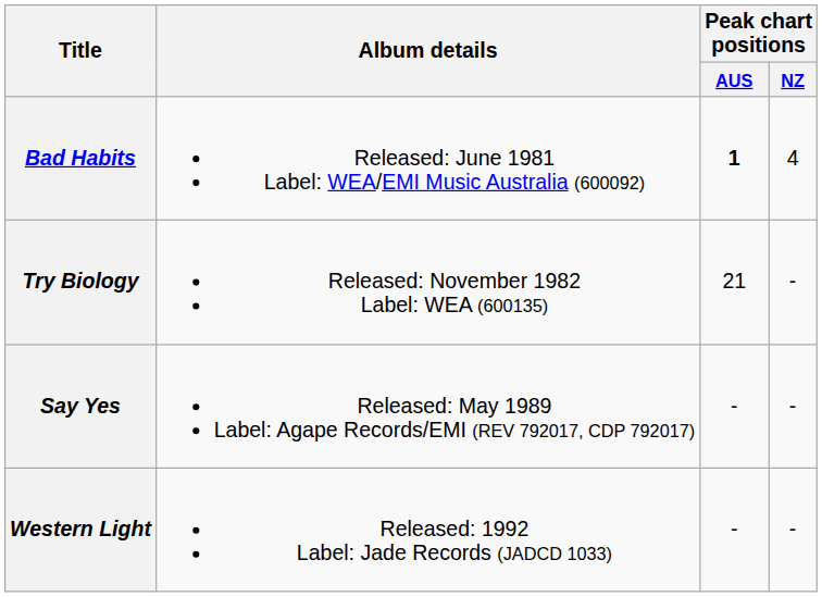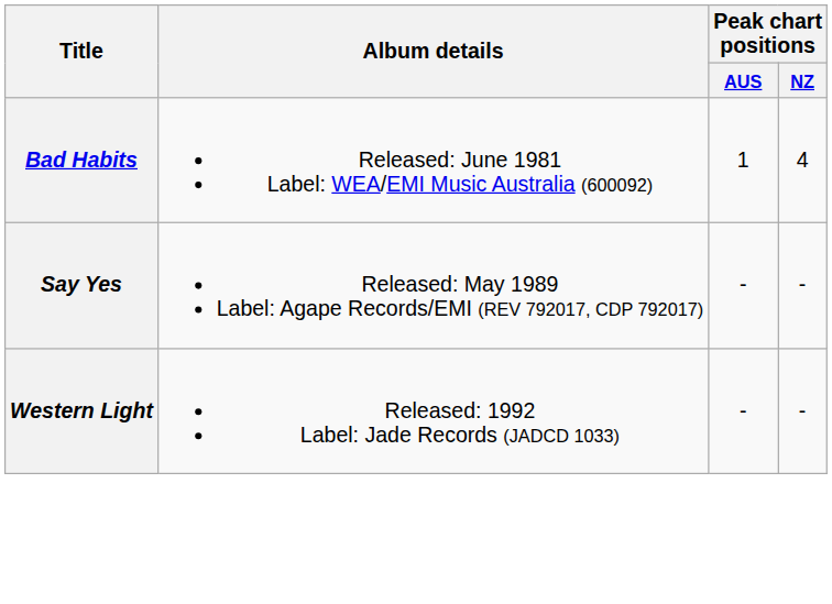Bad Habits | Peak chart positions / AUS: bold -> normal
- row: Try Biology | Released: November 1982 Label: WEA (600135) | 21 | -
